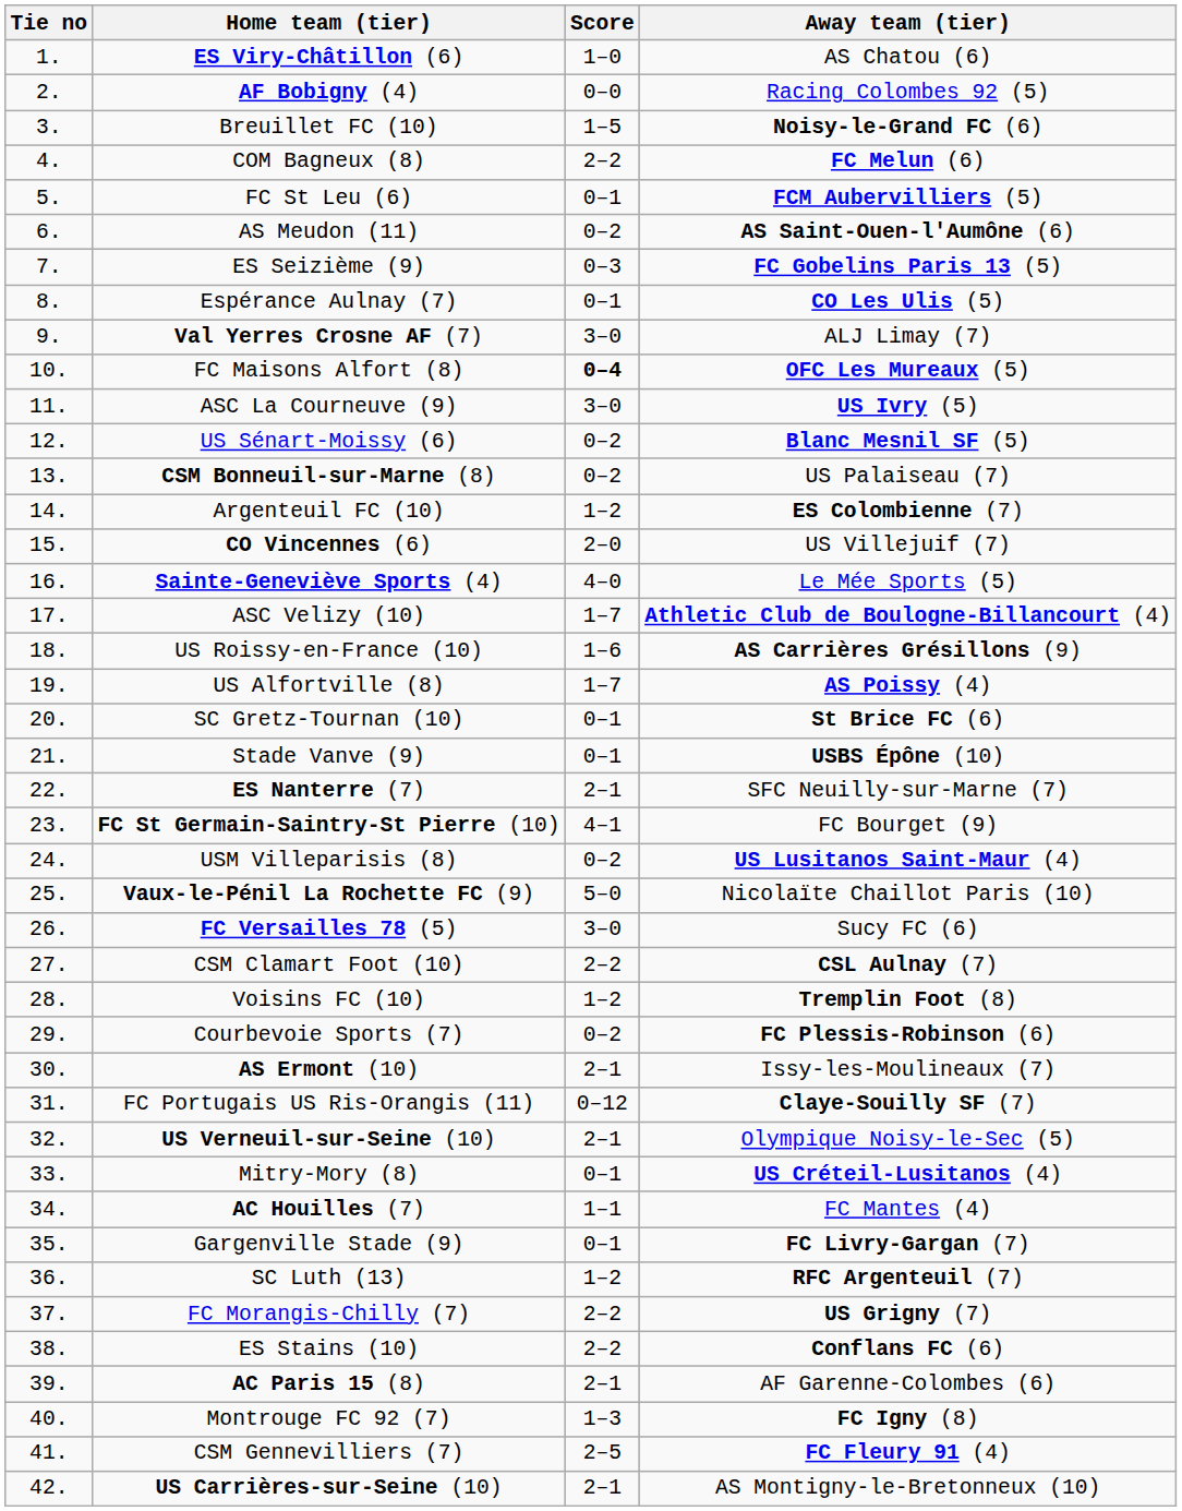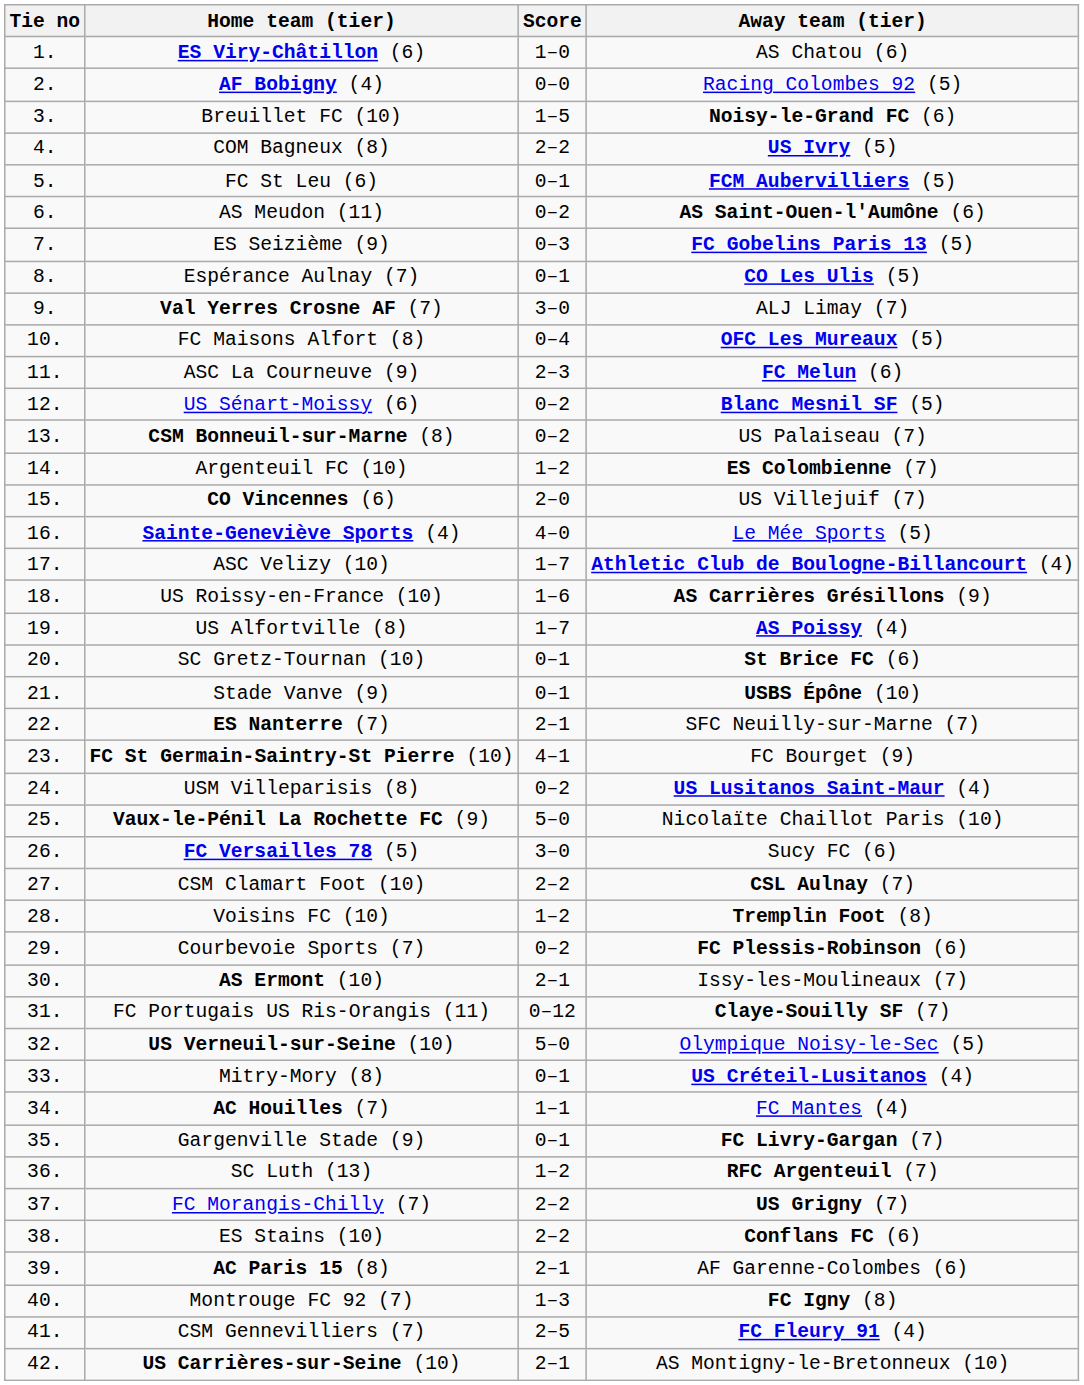COM Bagneux (8) | Away team (tier): FC Melun (6) -> US Ivry (5)
FC Maisons Alfort (8) | Score: bold -> normal
ASC La Courneuve (9) | Score: 3–0 -> 2–3
ASC La Courneuve (9) | Away team (tier): US Ivry (5) -> FC Melun (6)
US Verneuil-sur-Seine (10) | Score: 2–1 -> 5–0
